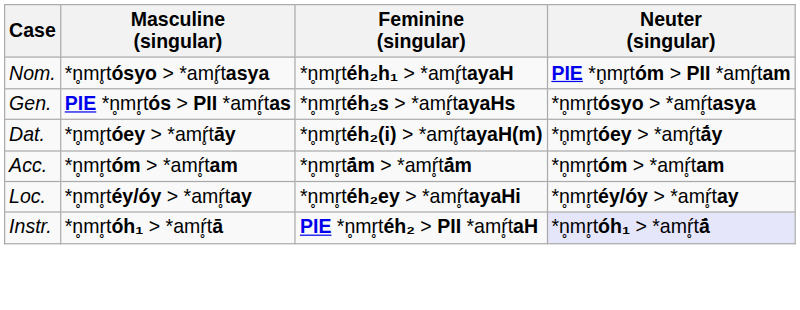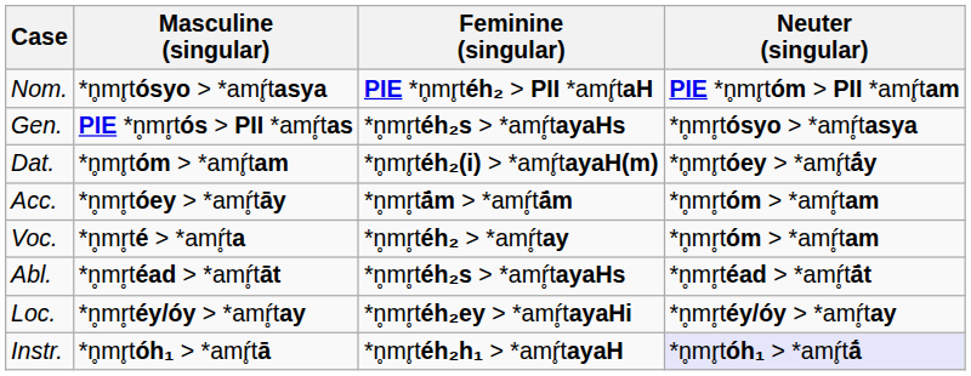Nom. | Feminine (singular): *n̥mr̥téh₂h₁ > *amŕ̥tayaH -> PIE *n̥mr̥téh₂ > PII *amŕ̥taH
Dat. | Masculine (singular): *n̥mr̥tóey > *amŕ̥tāy -> *n̥mr̥tóm > *amŕ̥tam
Acc. | Masculine (singular): *n̥mr̥tóm > *amŕ̥tam -> *n̥mr̥tóey > *amŕ̥tāy
+ row: Voc. | *n̥mr̥té > *amŕ̥ta | *n̥mr̥téh₂ > *amŕ̥tay | *n̥mr̥tóm > *amŕ̥tam
+ row: Abl. | *n̥mr̥téad > *amŕ̥tāt | *n̥mr̥téh₂s > *amŕ̥tayaHs | *n̥mr̥téad > *amŕ̥tā́t
Instr. | Feminine (singular): PIE *n̥mr̥téh₂ > PII *amŕ̥taH -> *n̥mr̥téh₂h₁ > *amŕ̥tayaH
